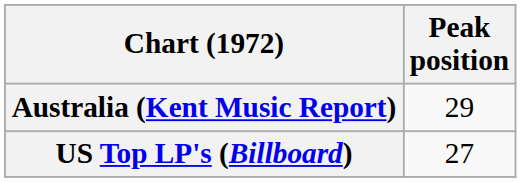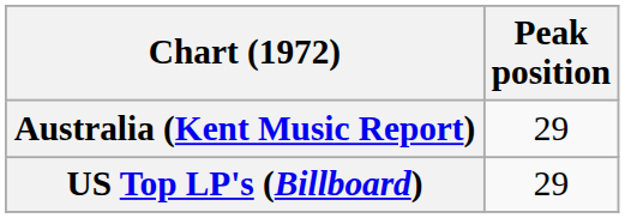US Top LP's (Billboard) | Peak position: 27 -> 29
